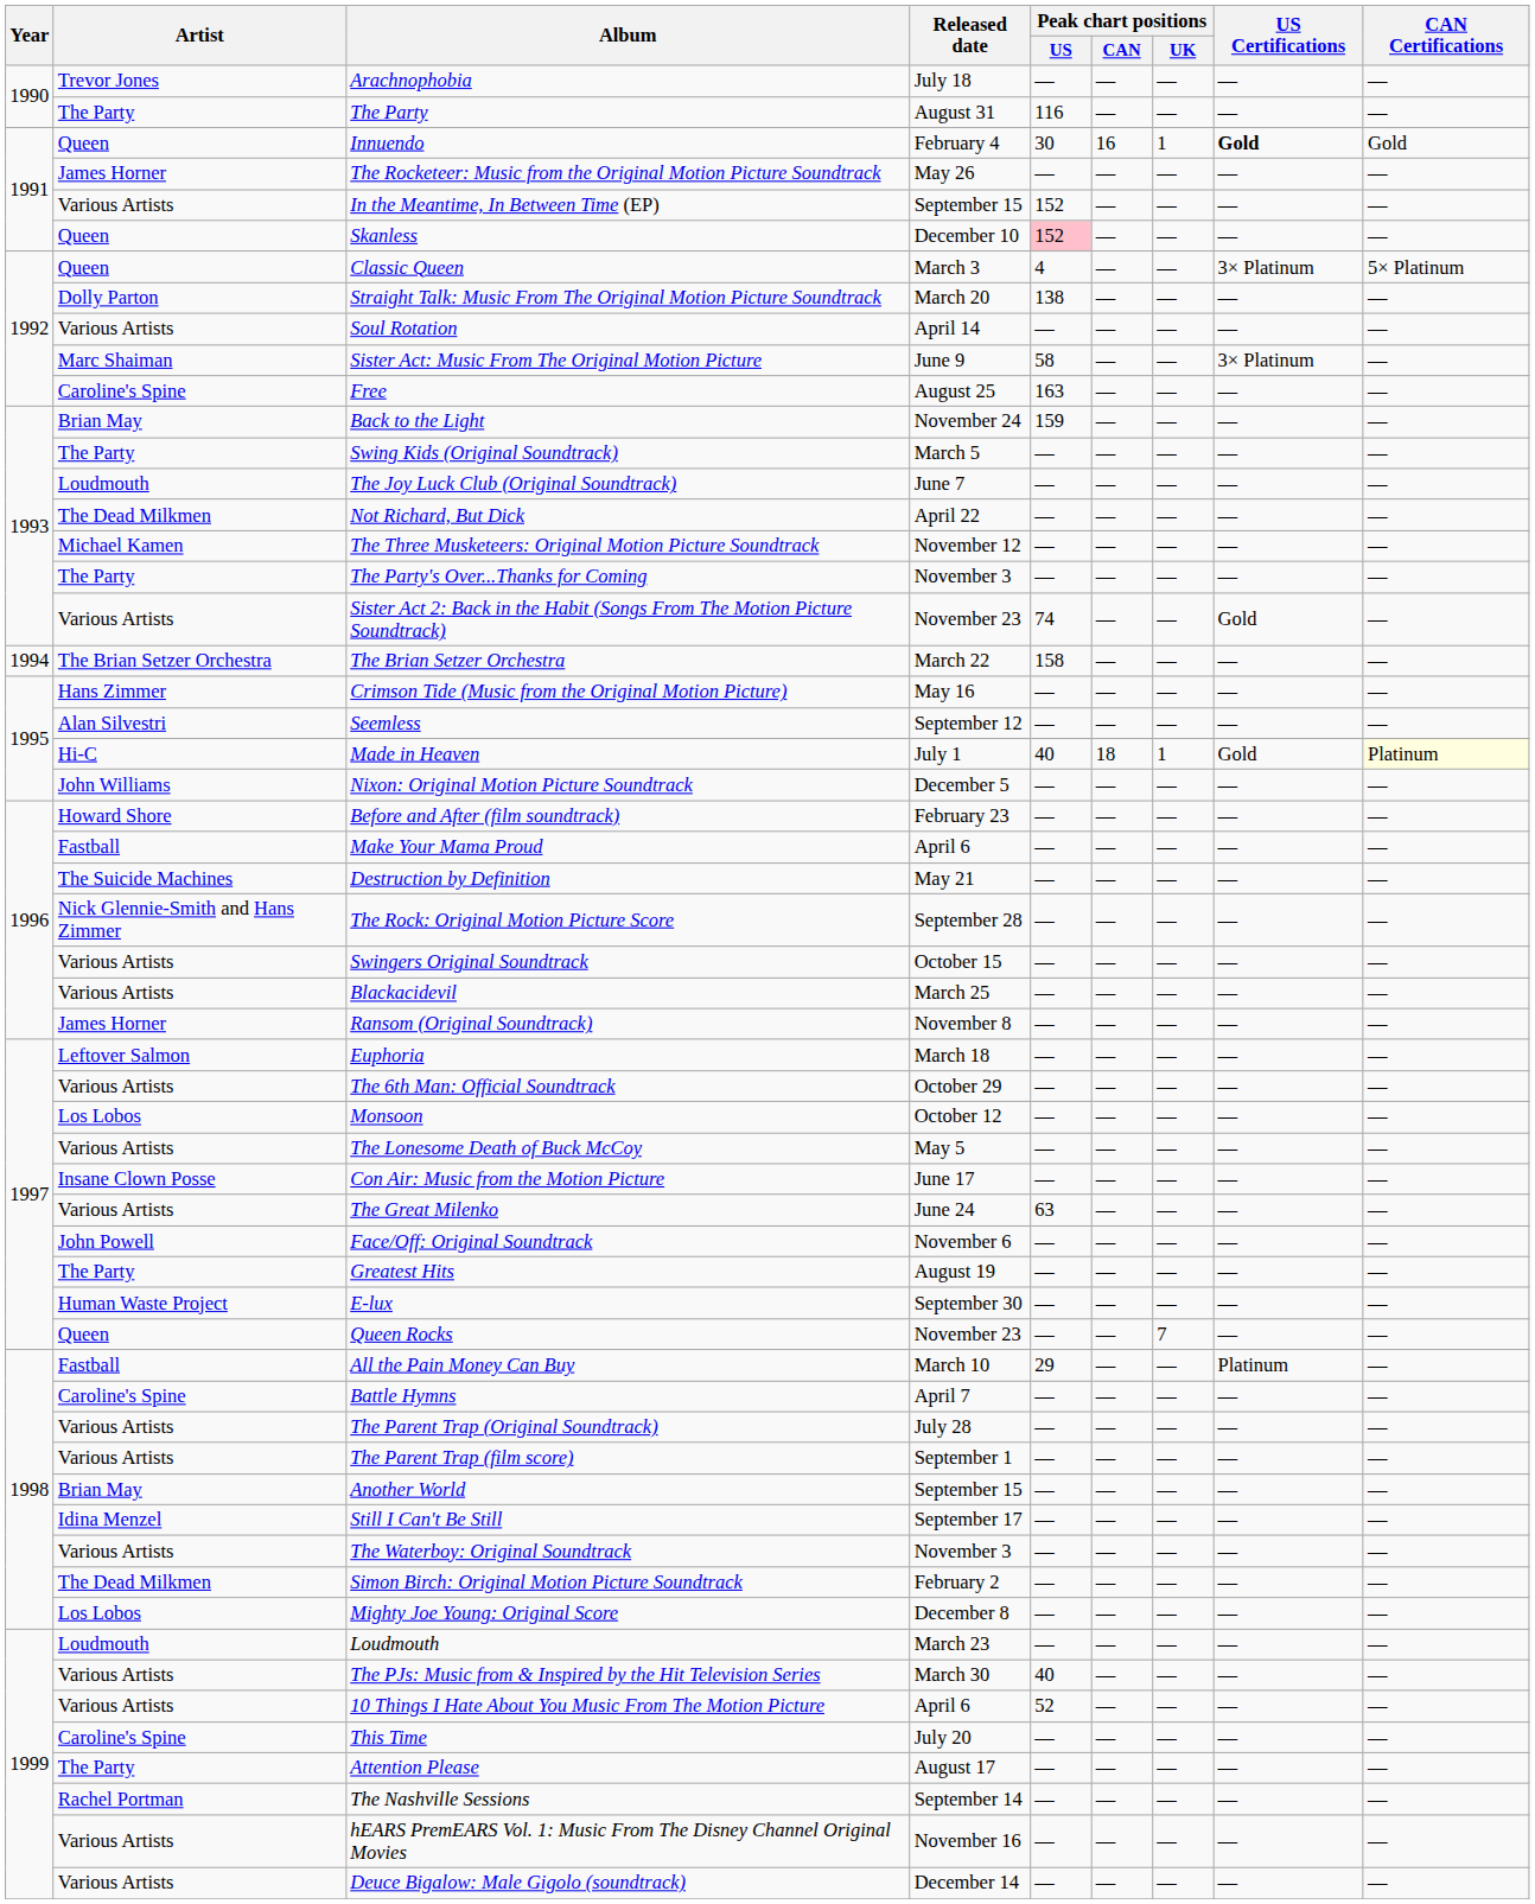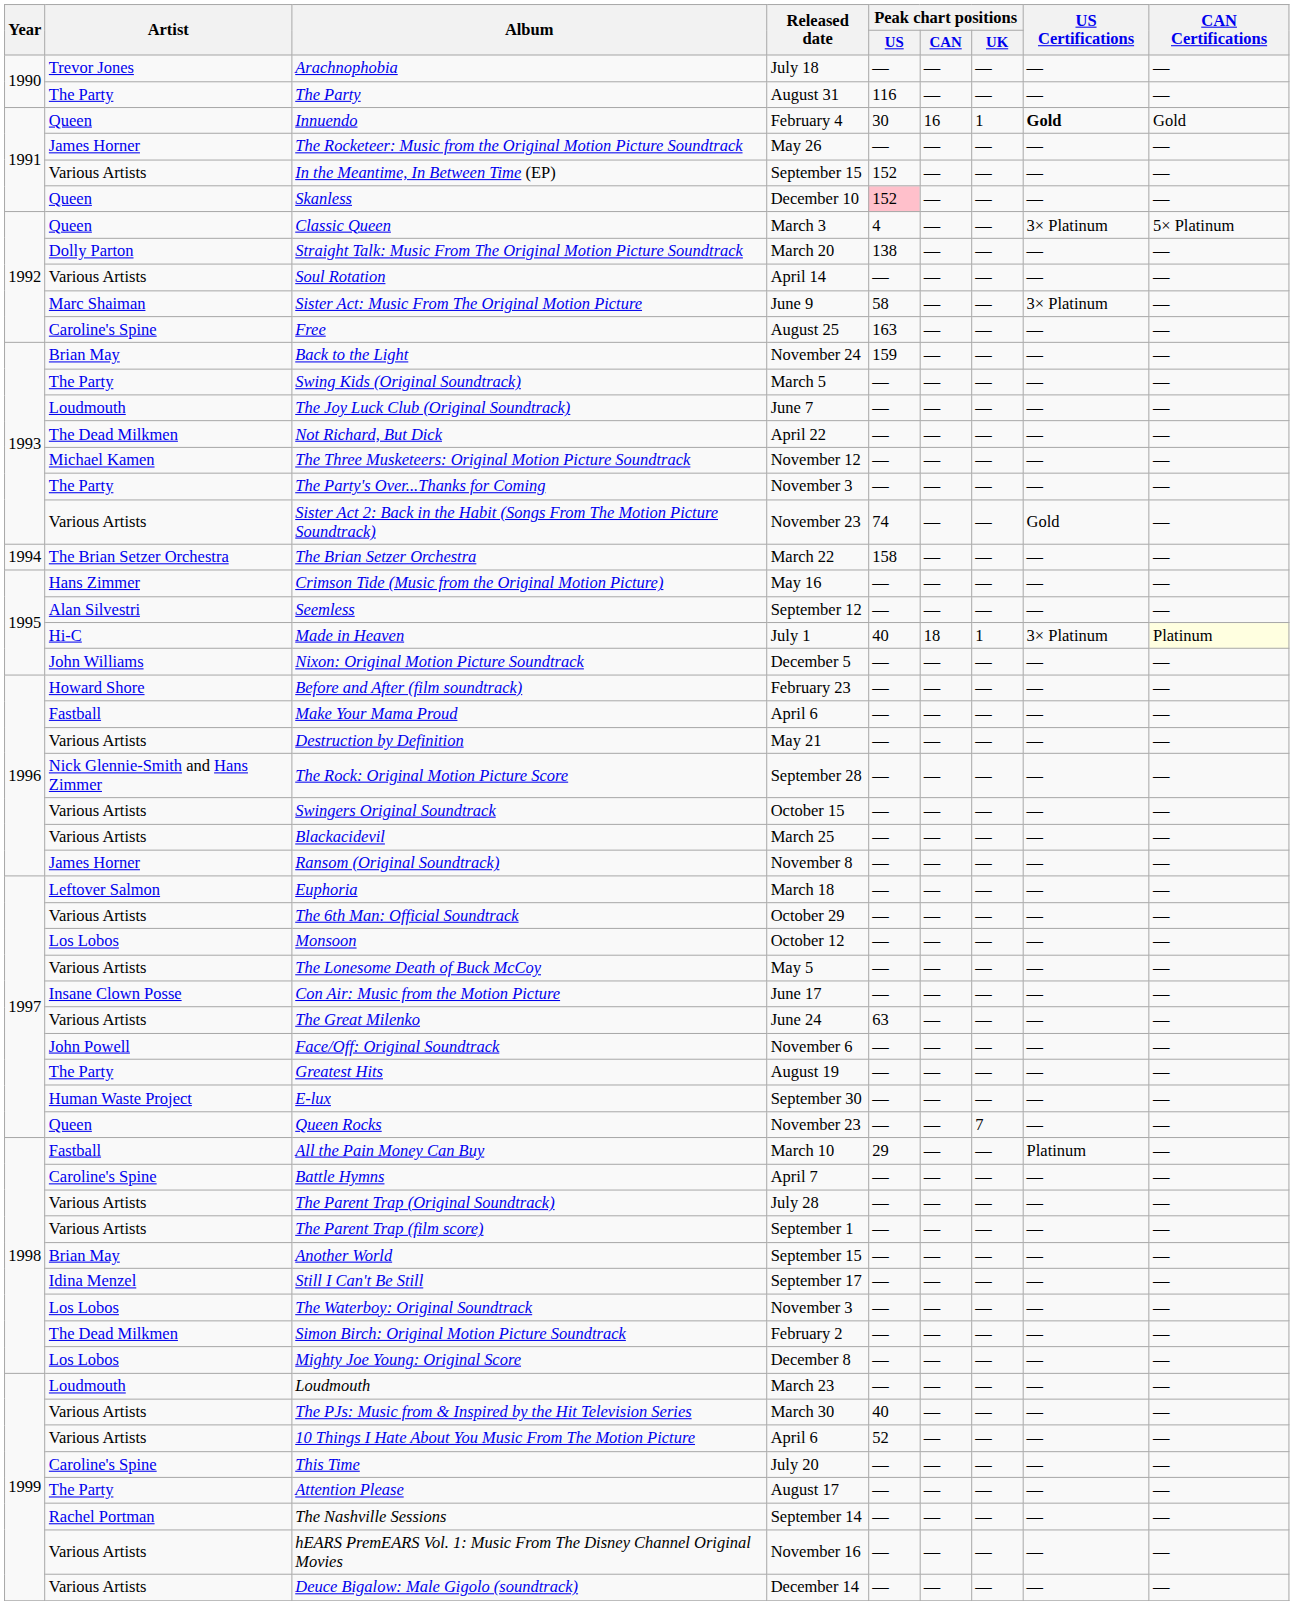Made in Heaven | US Certifications: Gold -> 3× Platinum
Destruction by Definition | Artist: The Suicide Machines -> Various Artists
The Waterboy: Original Soundtrack | Artist: Various Artists -> Los Lobos
